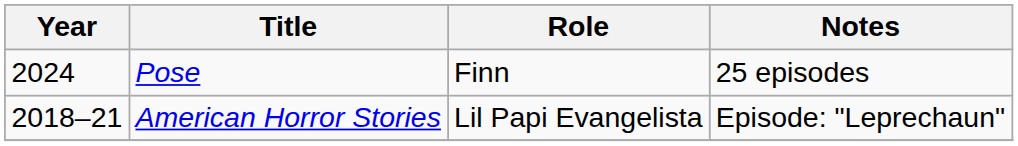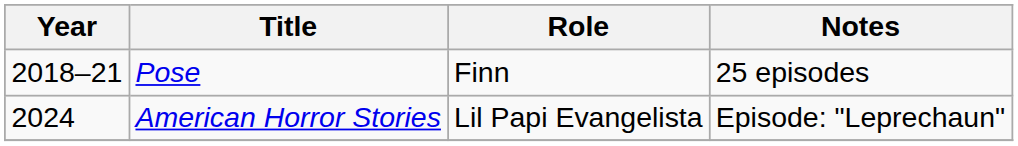Pose | Year: 2024 -> 2018–21
American Horror Stories | Year: 2018–21 -> 2024
